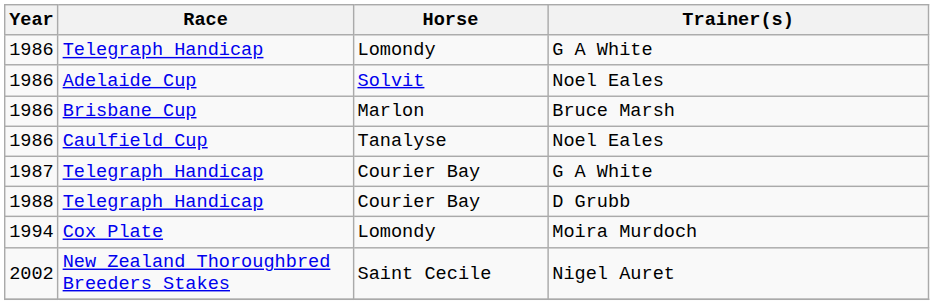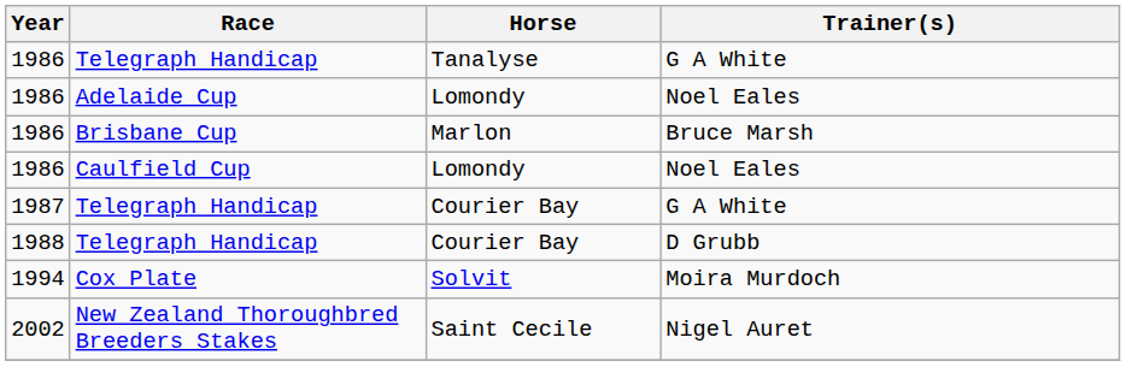1986 / Telegraph Handicap | Horse: Lomondy -> Tanalyse
Adelaide Cup | Horse: Solvit -> Lomondy
Caulfield Cup | Horse: Tanalyse -> Lomondy
Cox Plate | Horse: Lomondy -> Solvit
